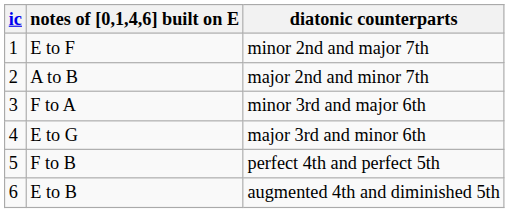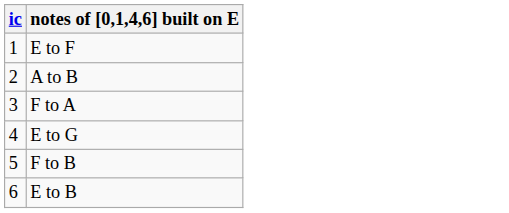- column: diatonic counterparts | minor 2nd and major 7th | major 2nd and minor 7th | minor 3rd and major 6th | major 3rd and minor 6th | perfect 4th and perfect 5th | augmented 4th and diminished 5th
